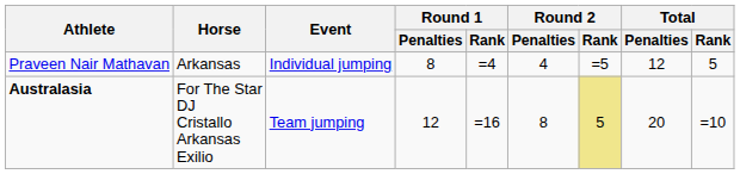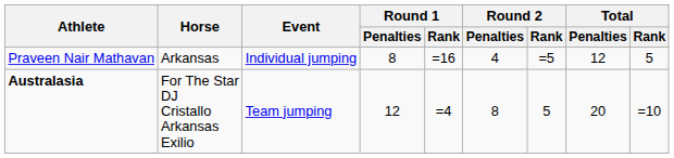Praveen Nair Mathavan | Round 1 / Rank: =4 -> =16
Australasia | Round 1 / Rank: =16 -> =4
Australasia | Round 2 / Rank: khaki background -> no background
